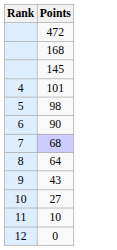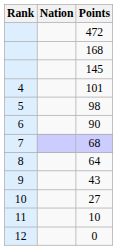+ column: Nation
